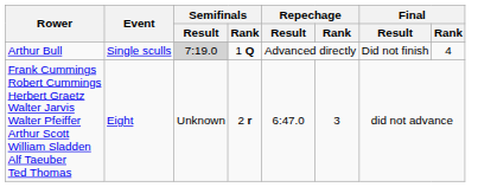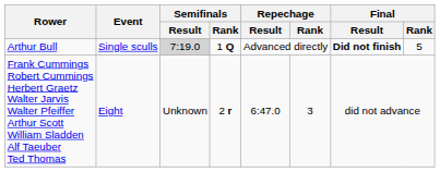Arthur Bull | Final / Result: normal -> bold
Arthur Bull | Final / Rank: 4 -> 5
